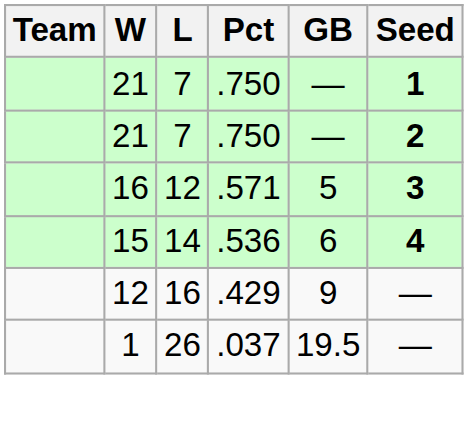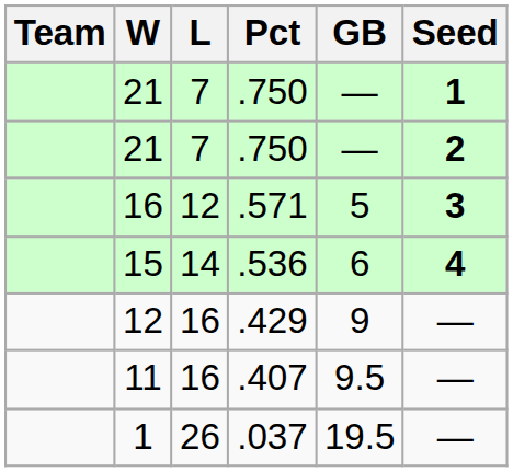+ row: 11 | 16 | .407 | 9.5 | —
